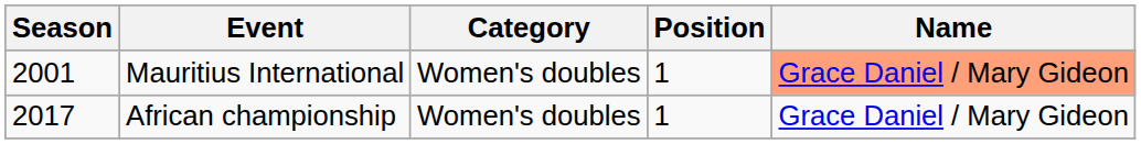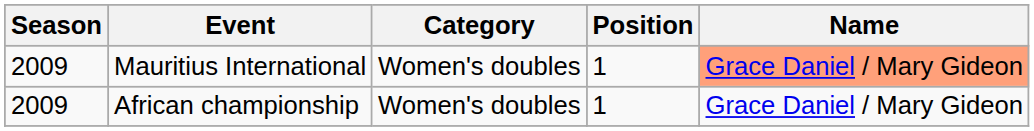Mauritius International | Season: 2001 -> 2009
African championship | Season: 2017 -> 2009
